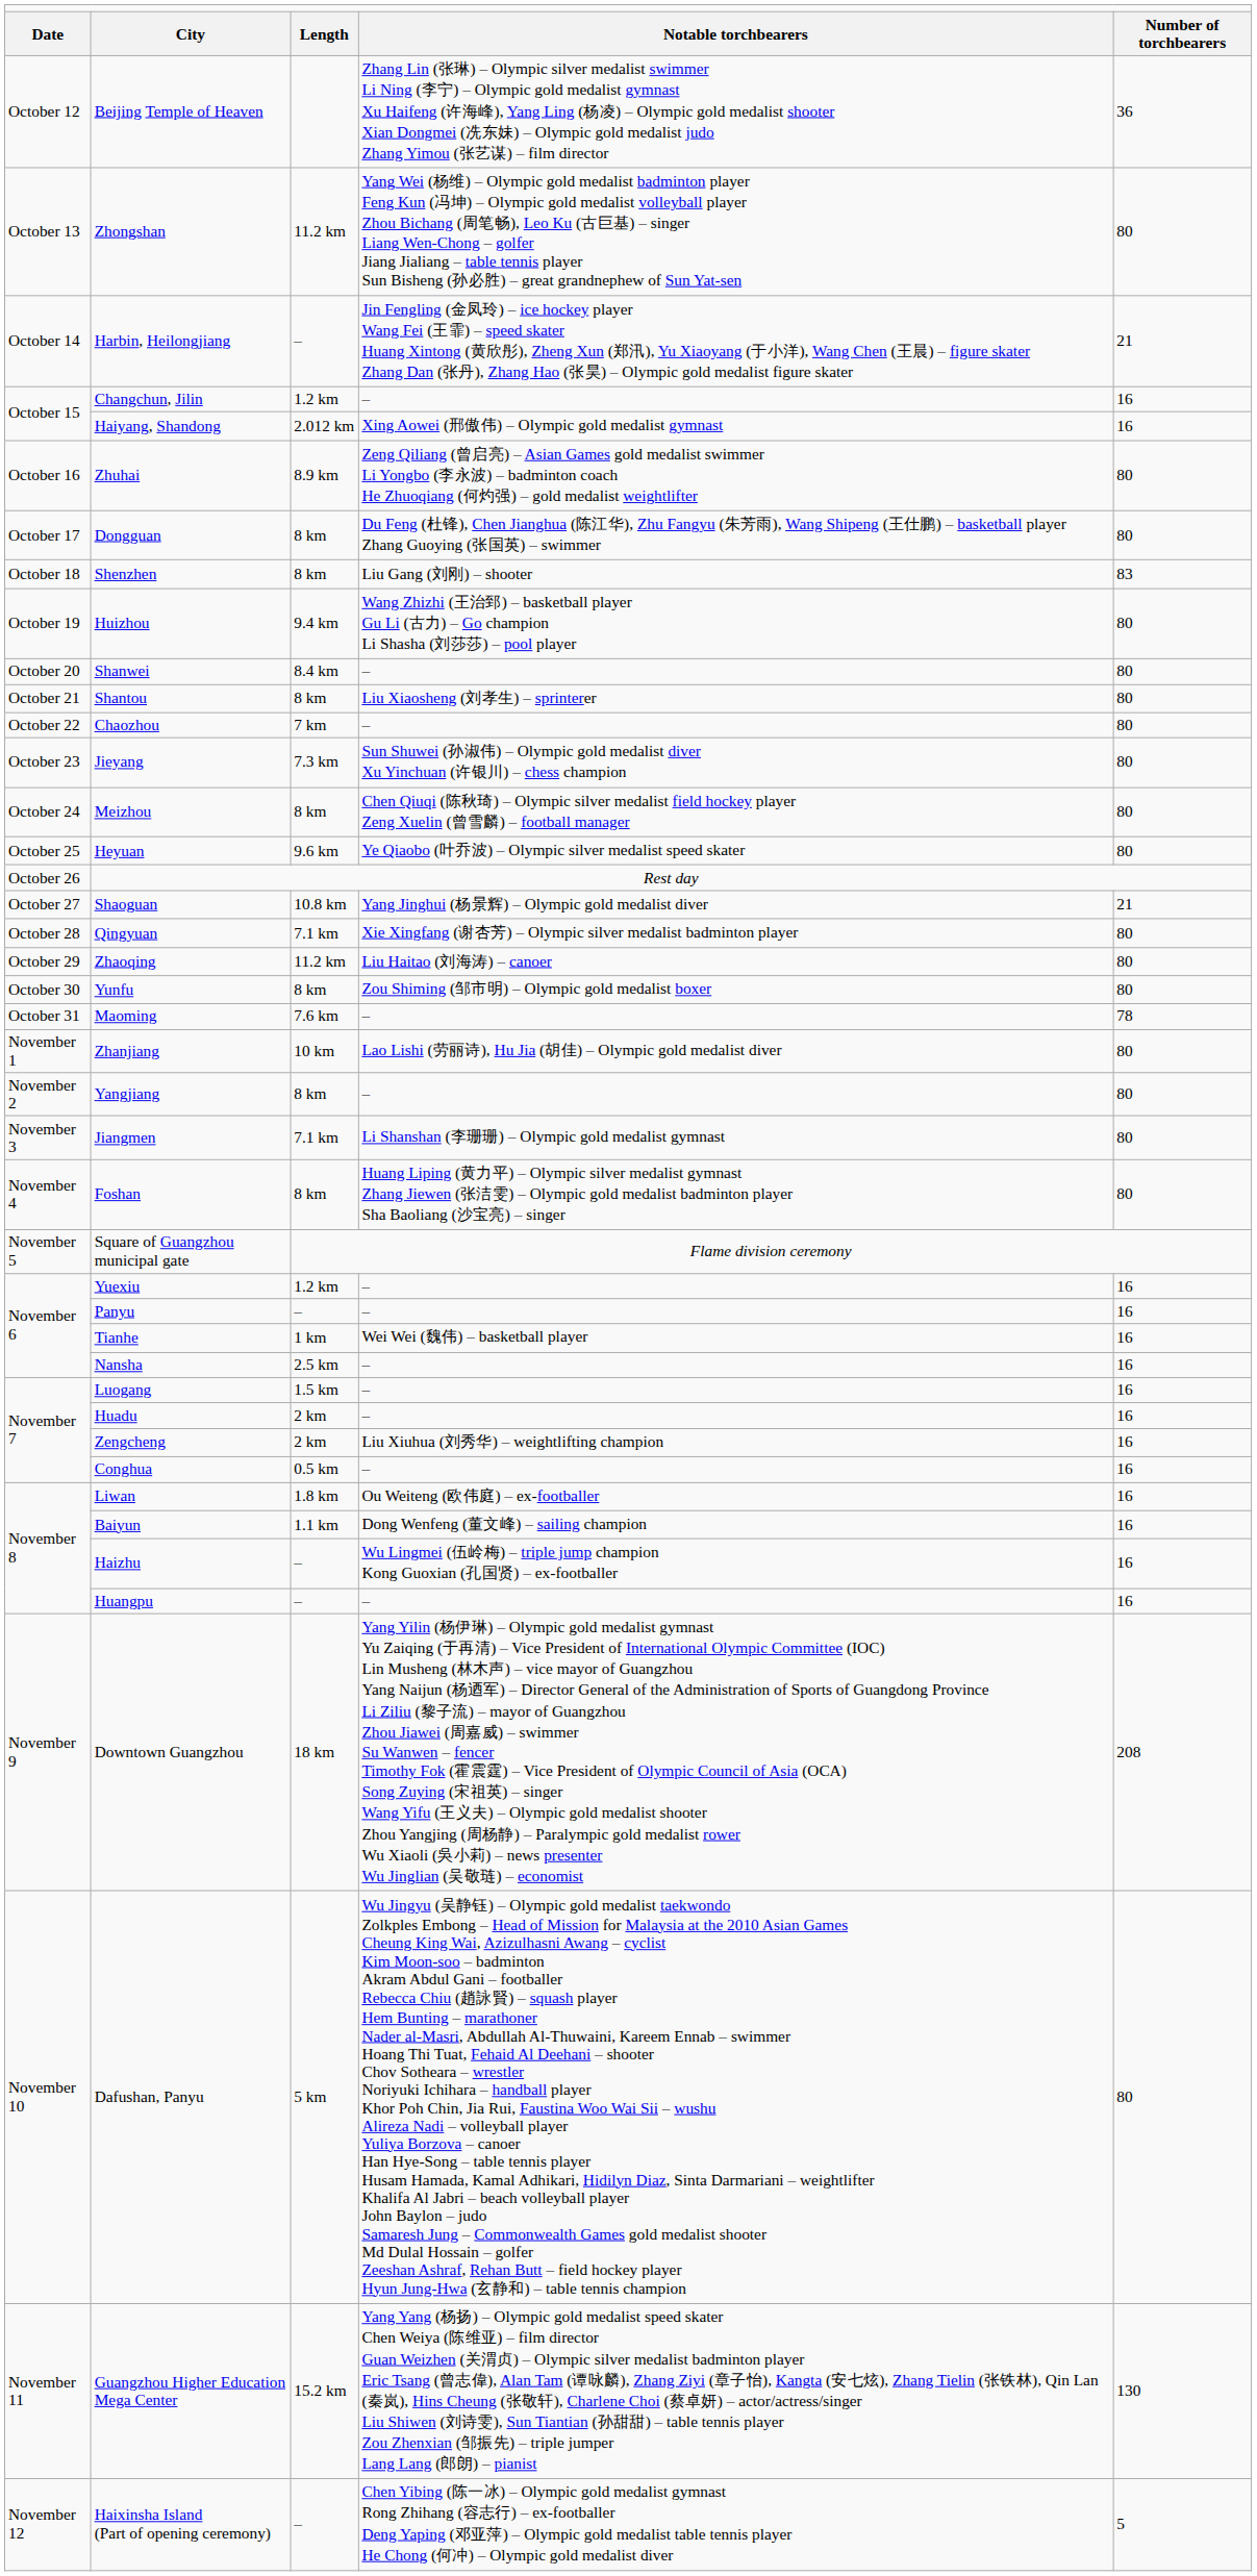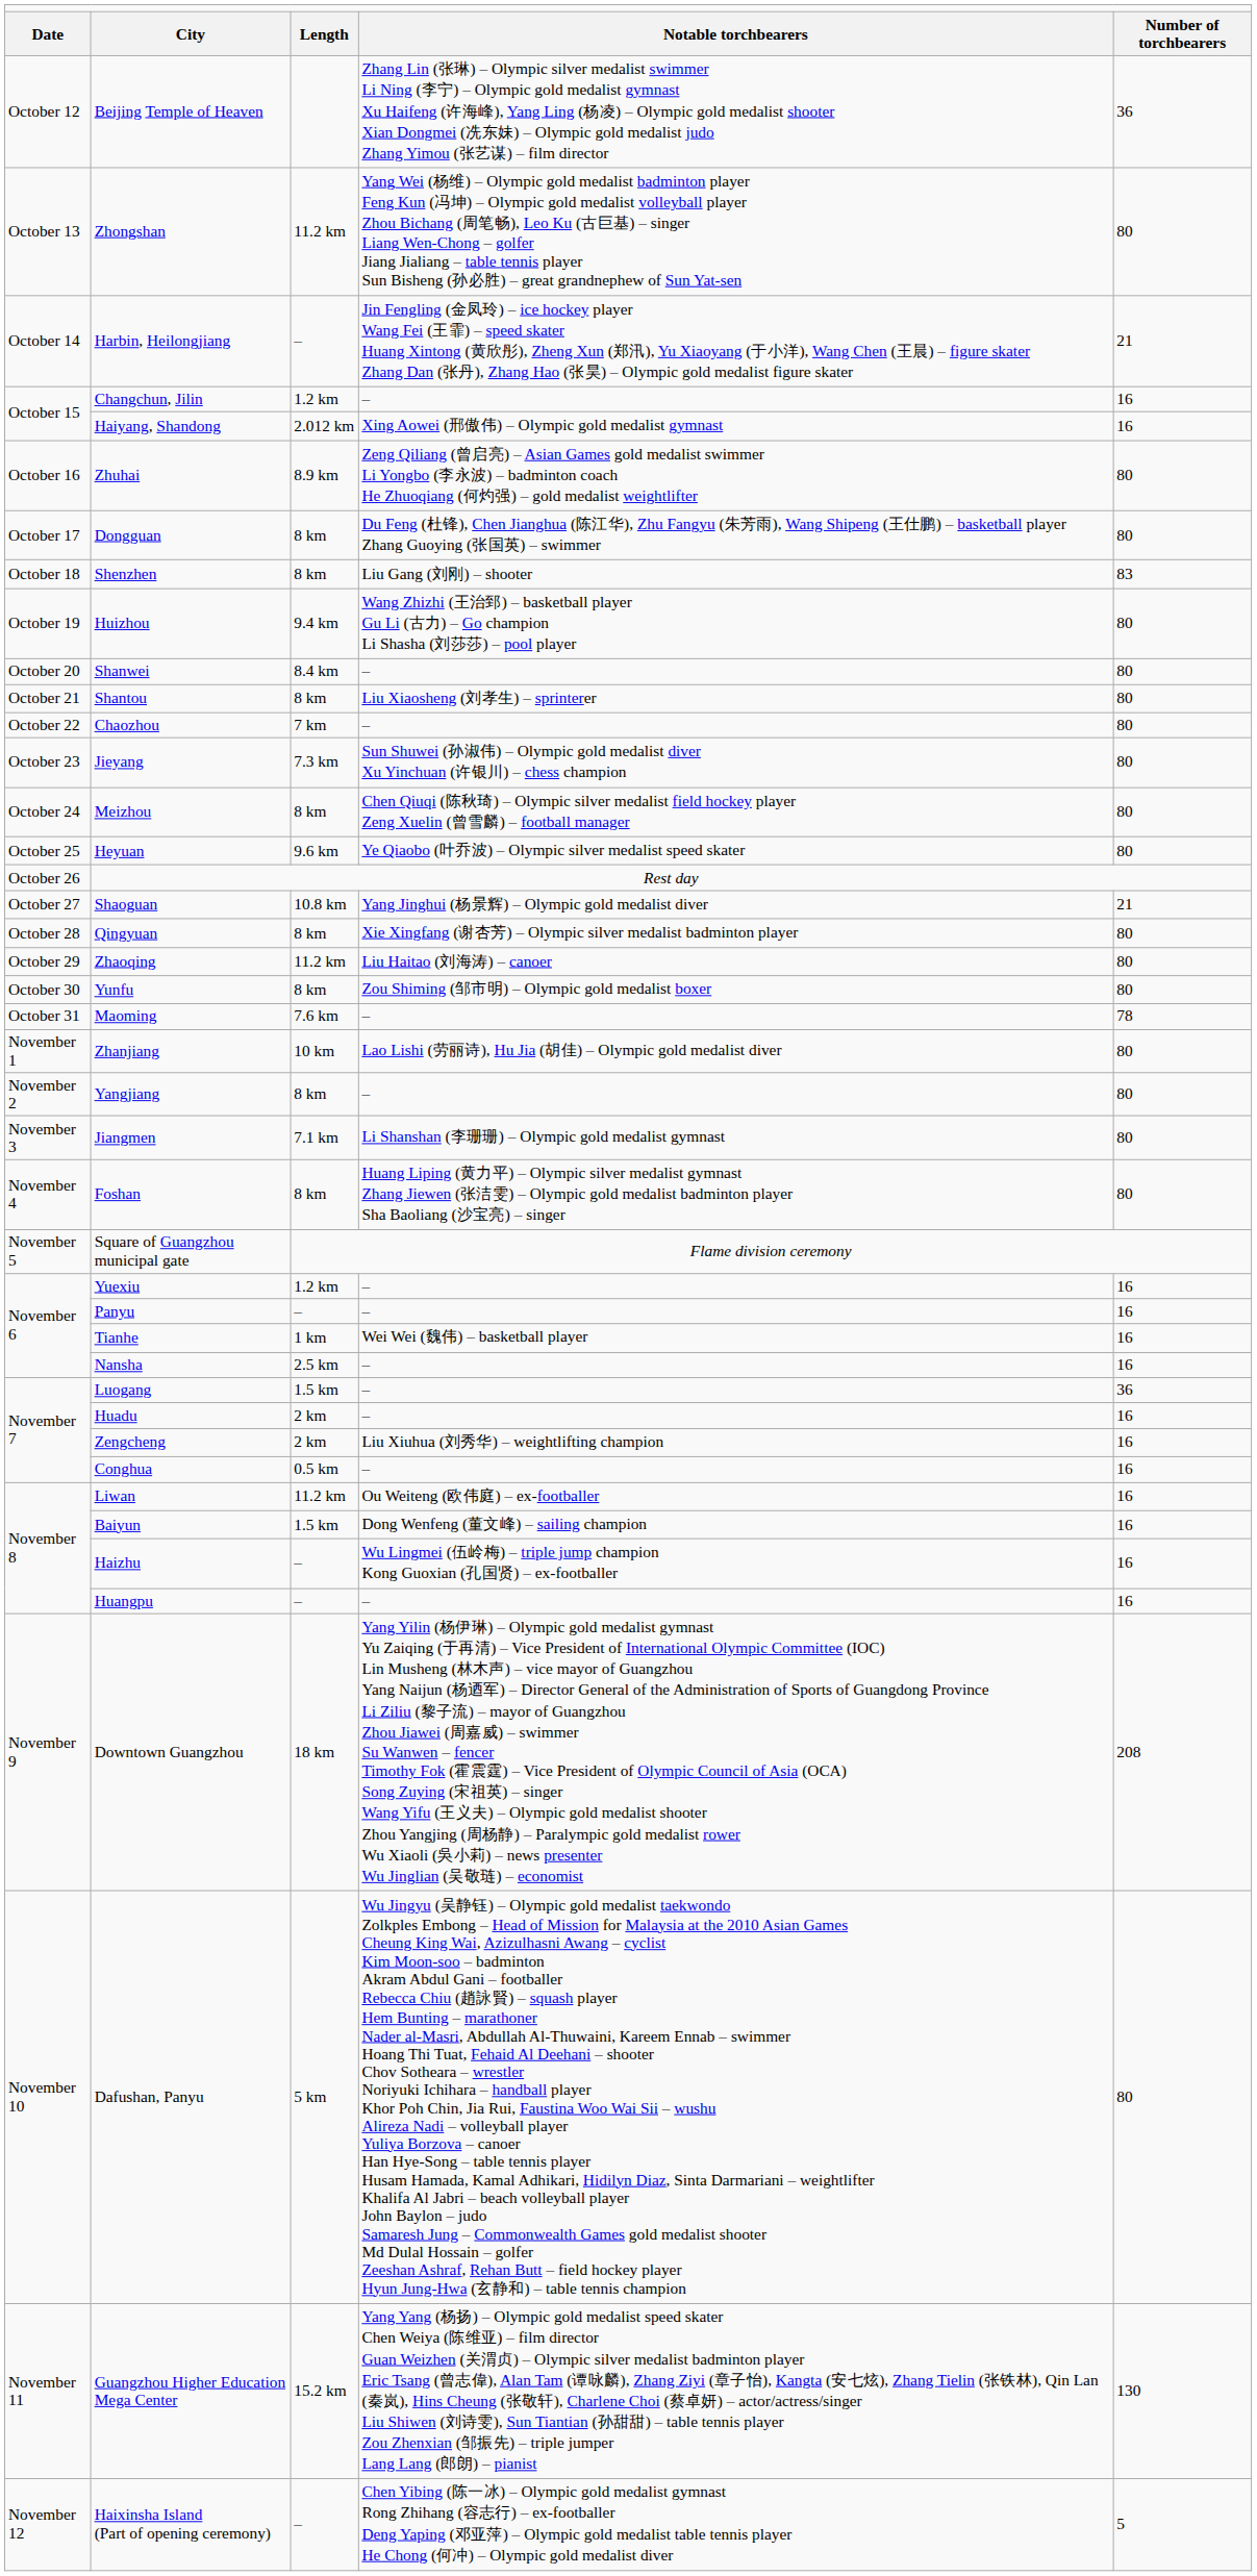Qingyuan | column 3: 7.1 km -> 8 km
Luogang | column 5: 16 -> 36
Liwan | column 3: 1.8 km -> 11.2 km
Baiyun | column 3: 1.1 km -> 1.5 km
